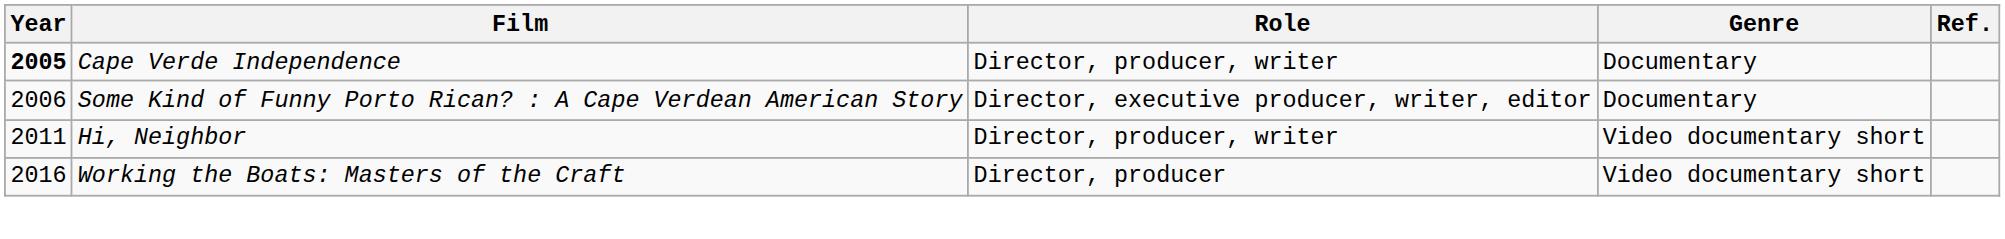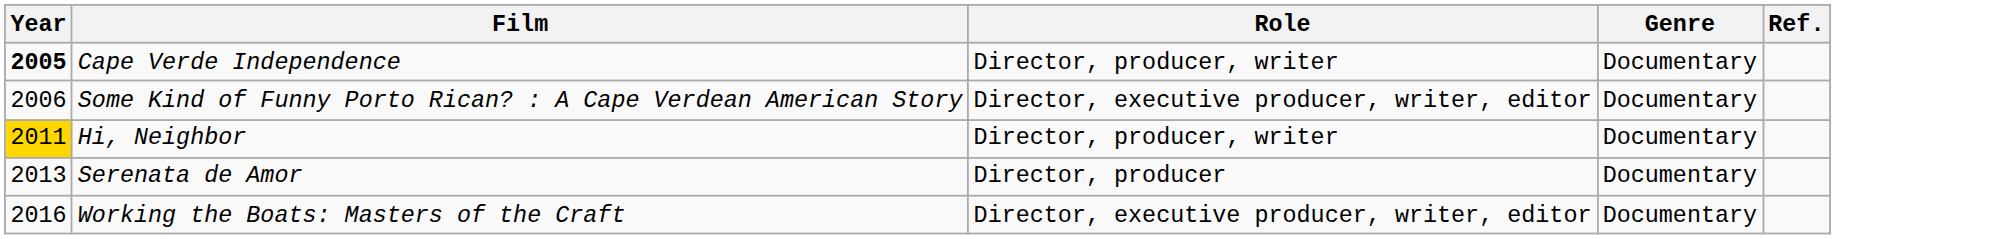Hi, Neighbor | Year: no background -> gold background
Hi, Neighbor | Genre: Video documentary short -> Documentary
+ row: 2013 | Serenata de Amor | Director, producer | Documentary
Working the Boats: Masters of the Craft | Role: Director, producer -> Director, executive producer, writer, editor
Working the Boats: Masters of the Craft | Genre: Video documentary short -> Documentary
